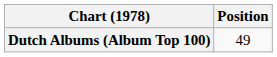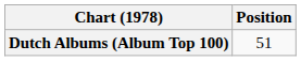Dutch Albums (Album Top 100) | Position: 49 -> 51
